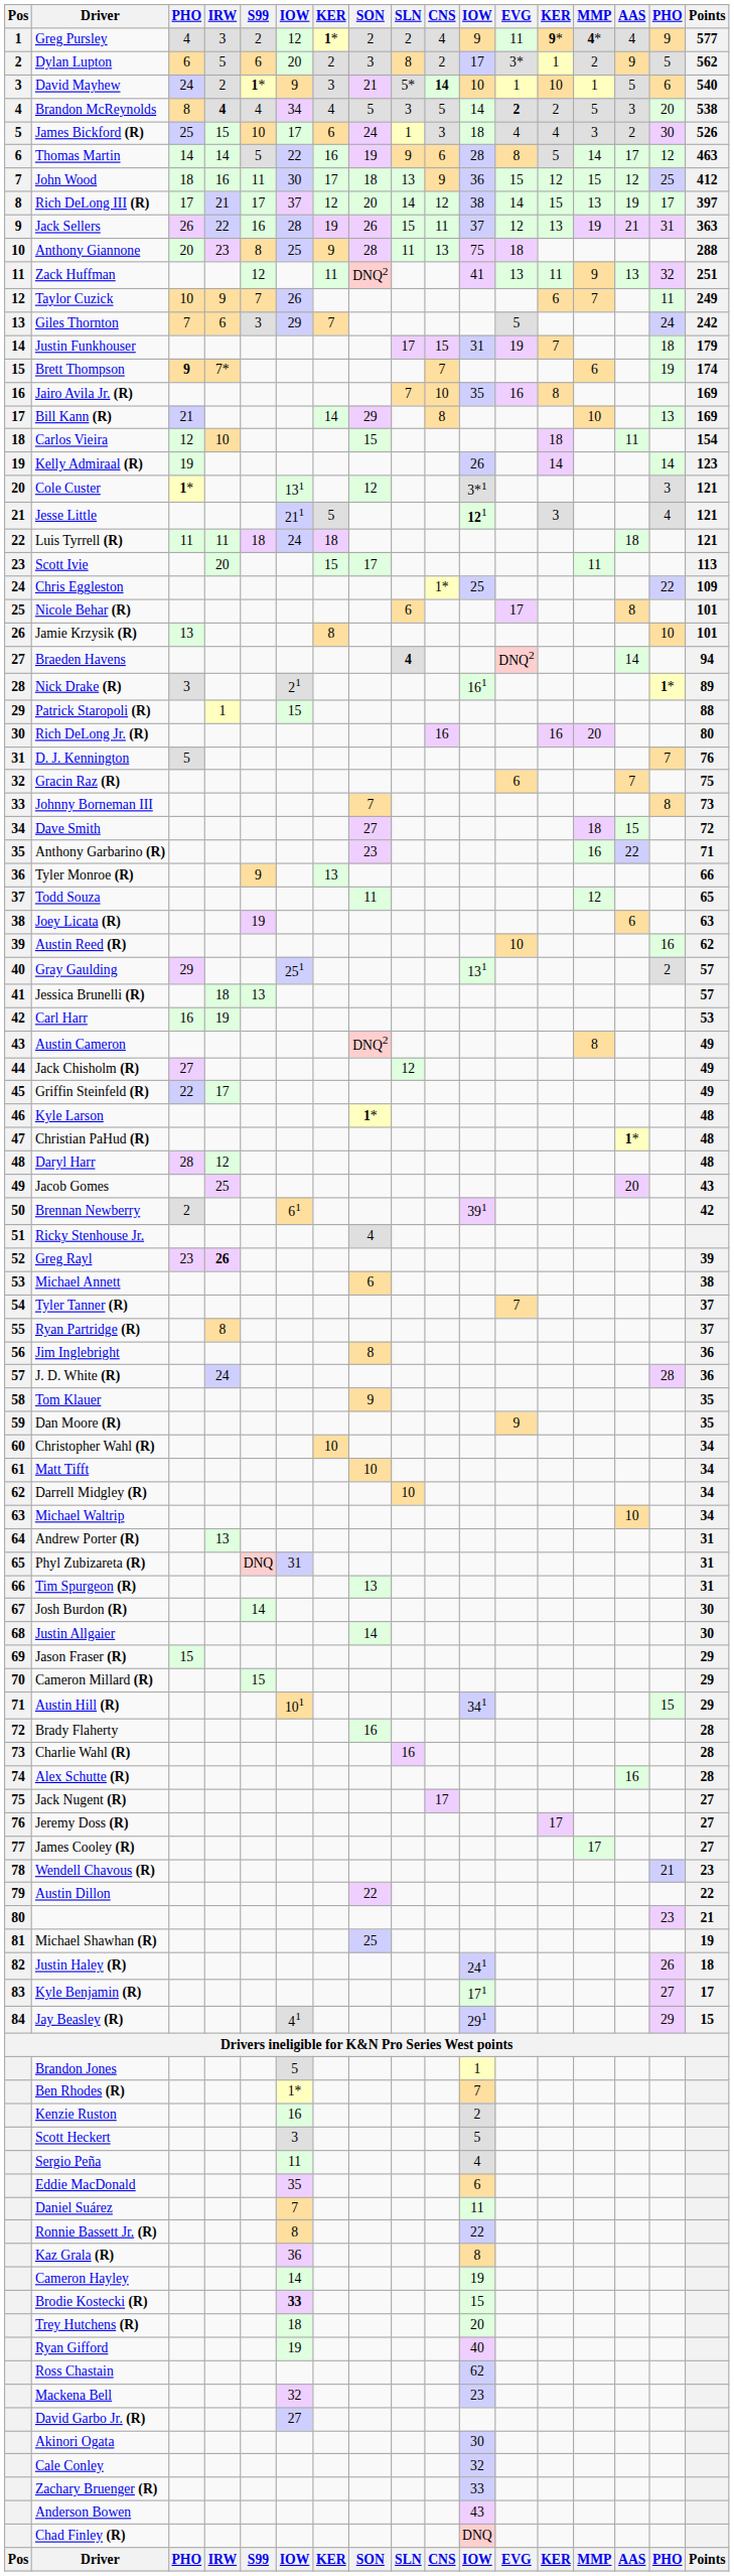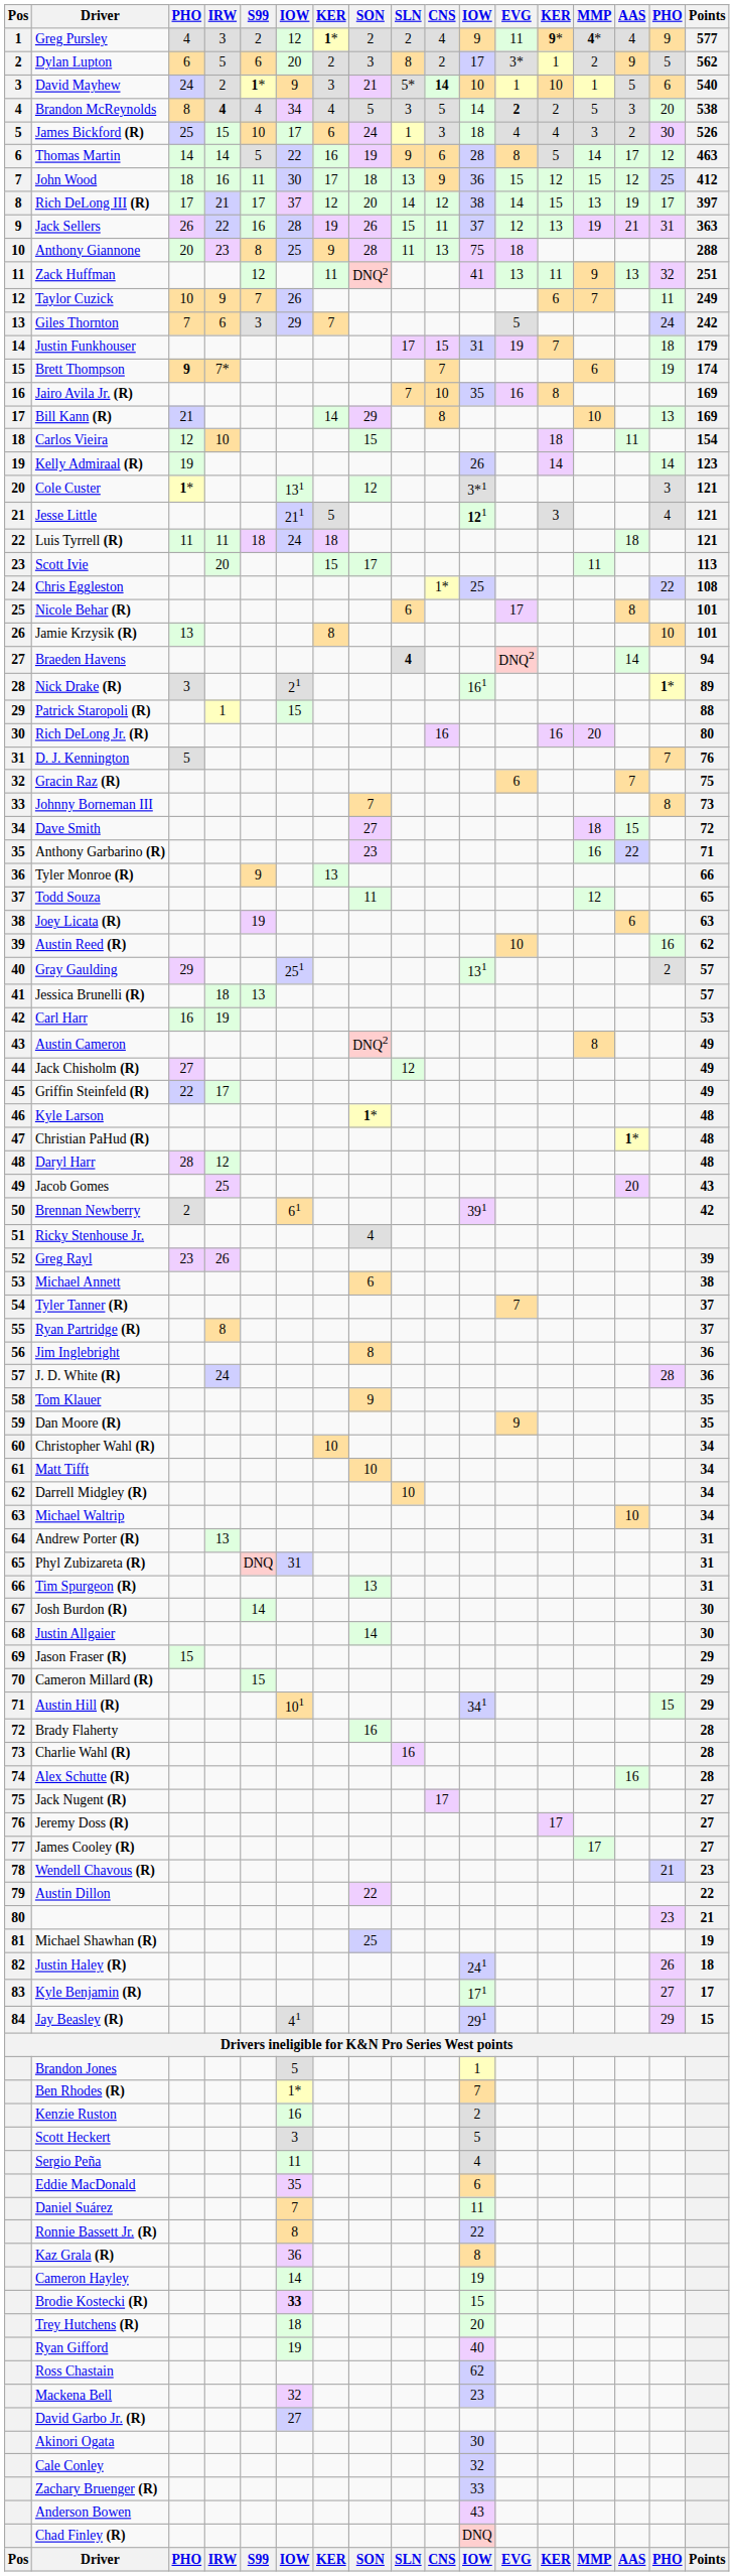Chris Eggleston | Points: 109 -> 108
Greg Rayl | IRW: bold -> normal
